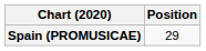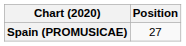Spain (PROMUSICAE) | Position: 29 -> 27
